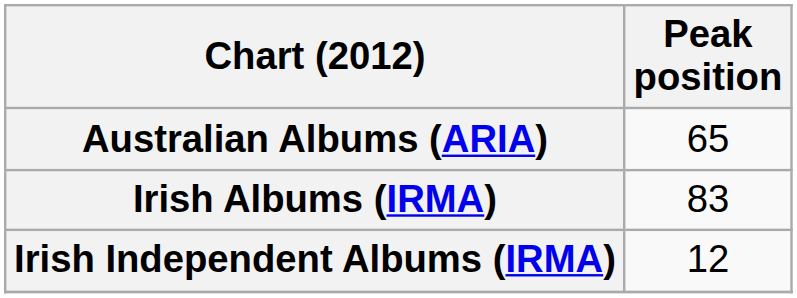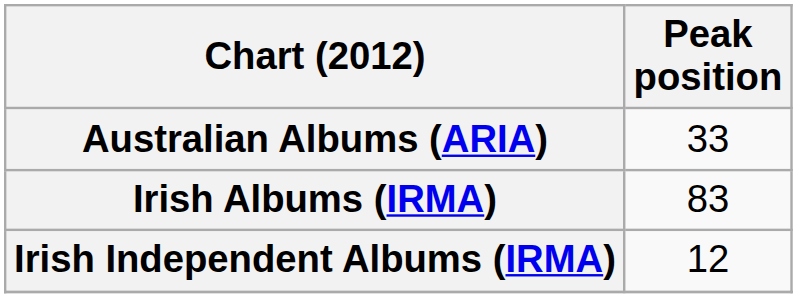Australian Albums (ARIA) | Peak position: 65 -> 33
